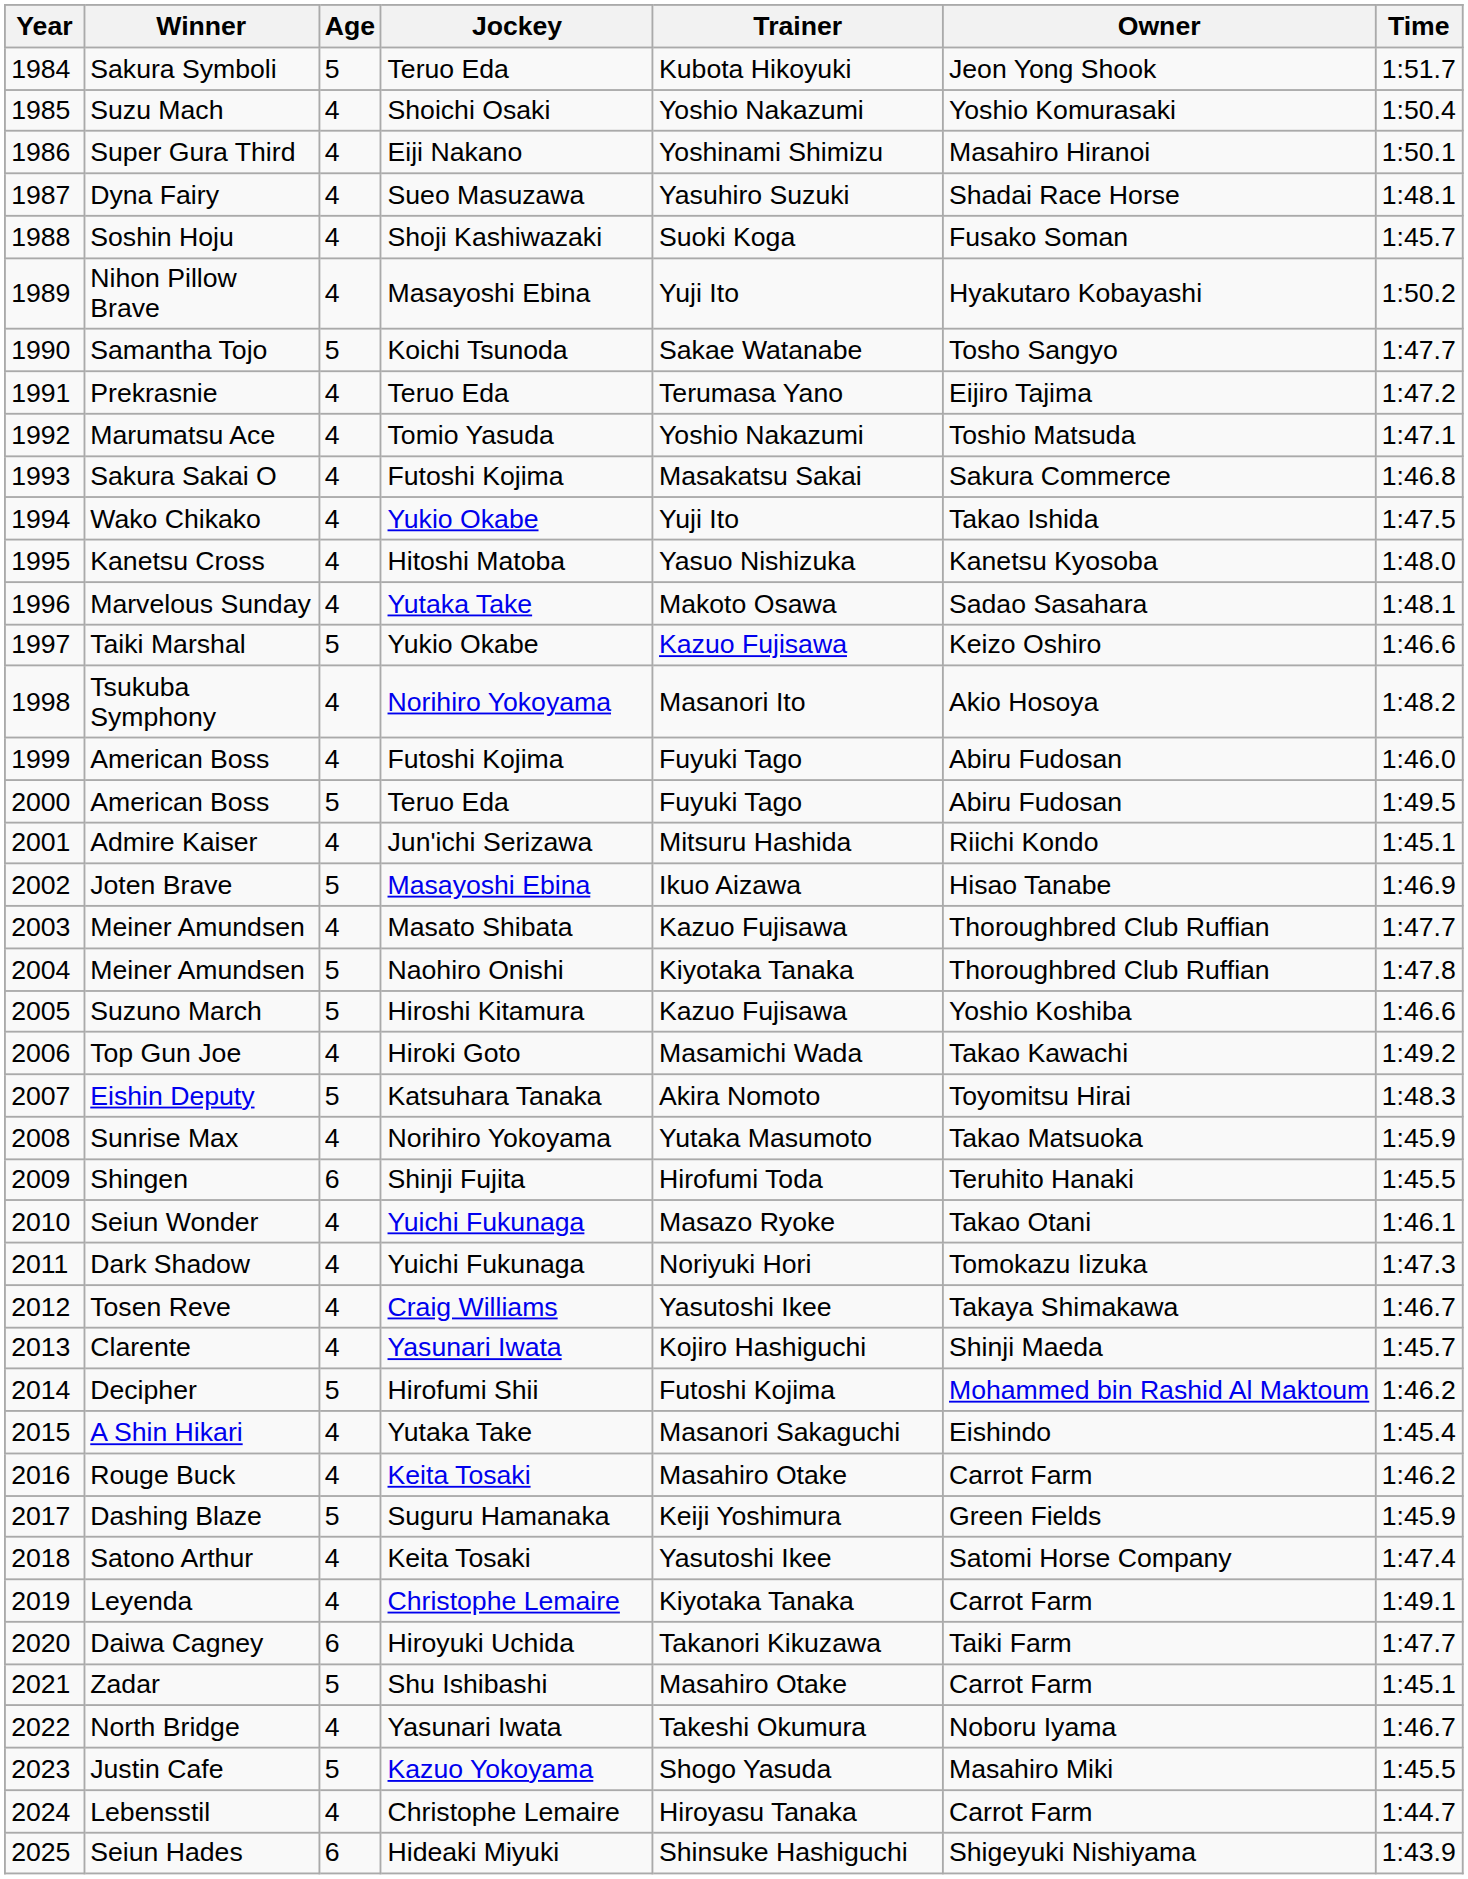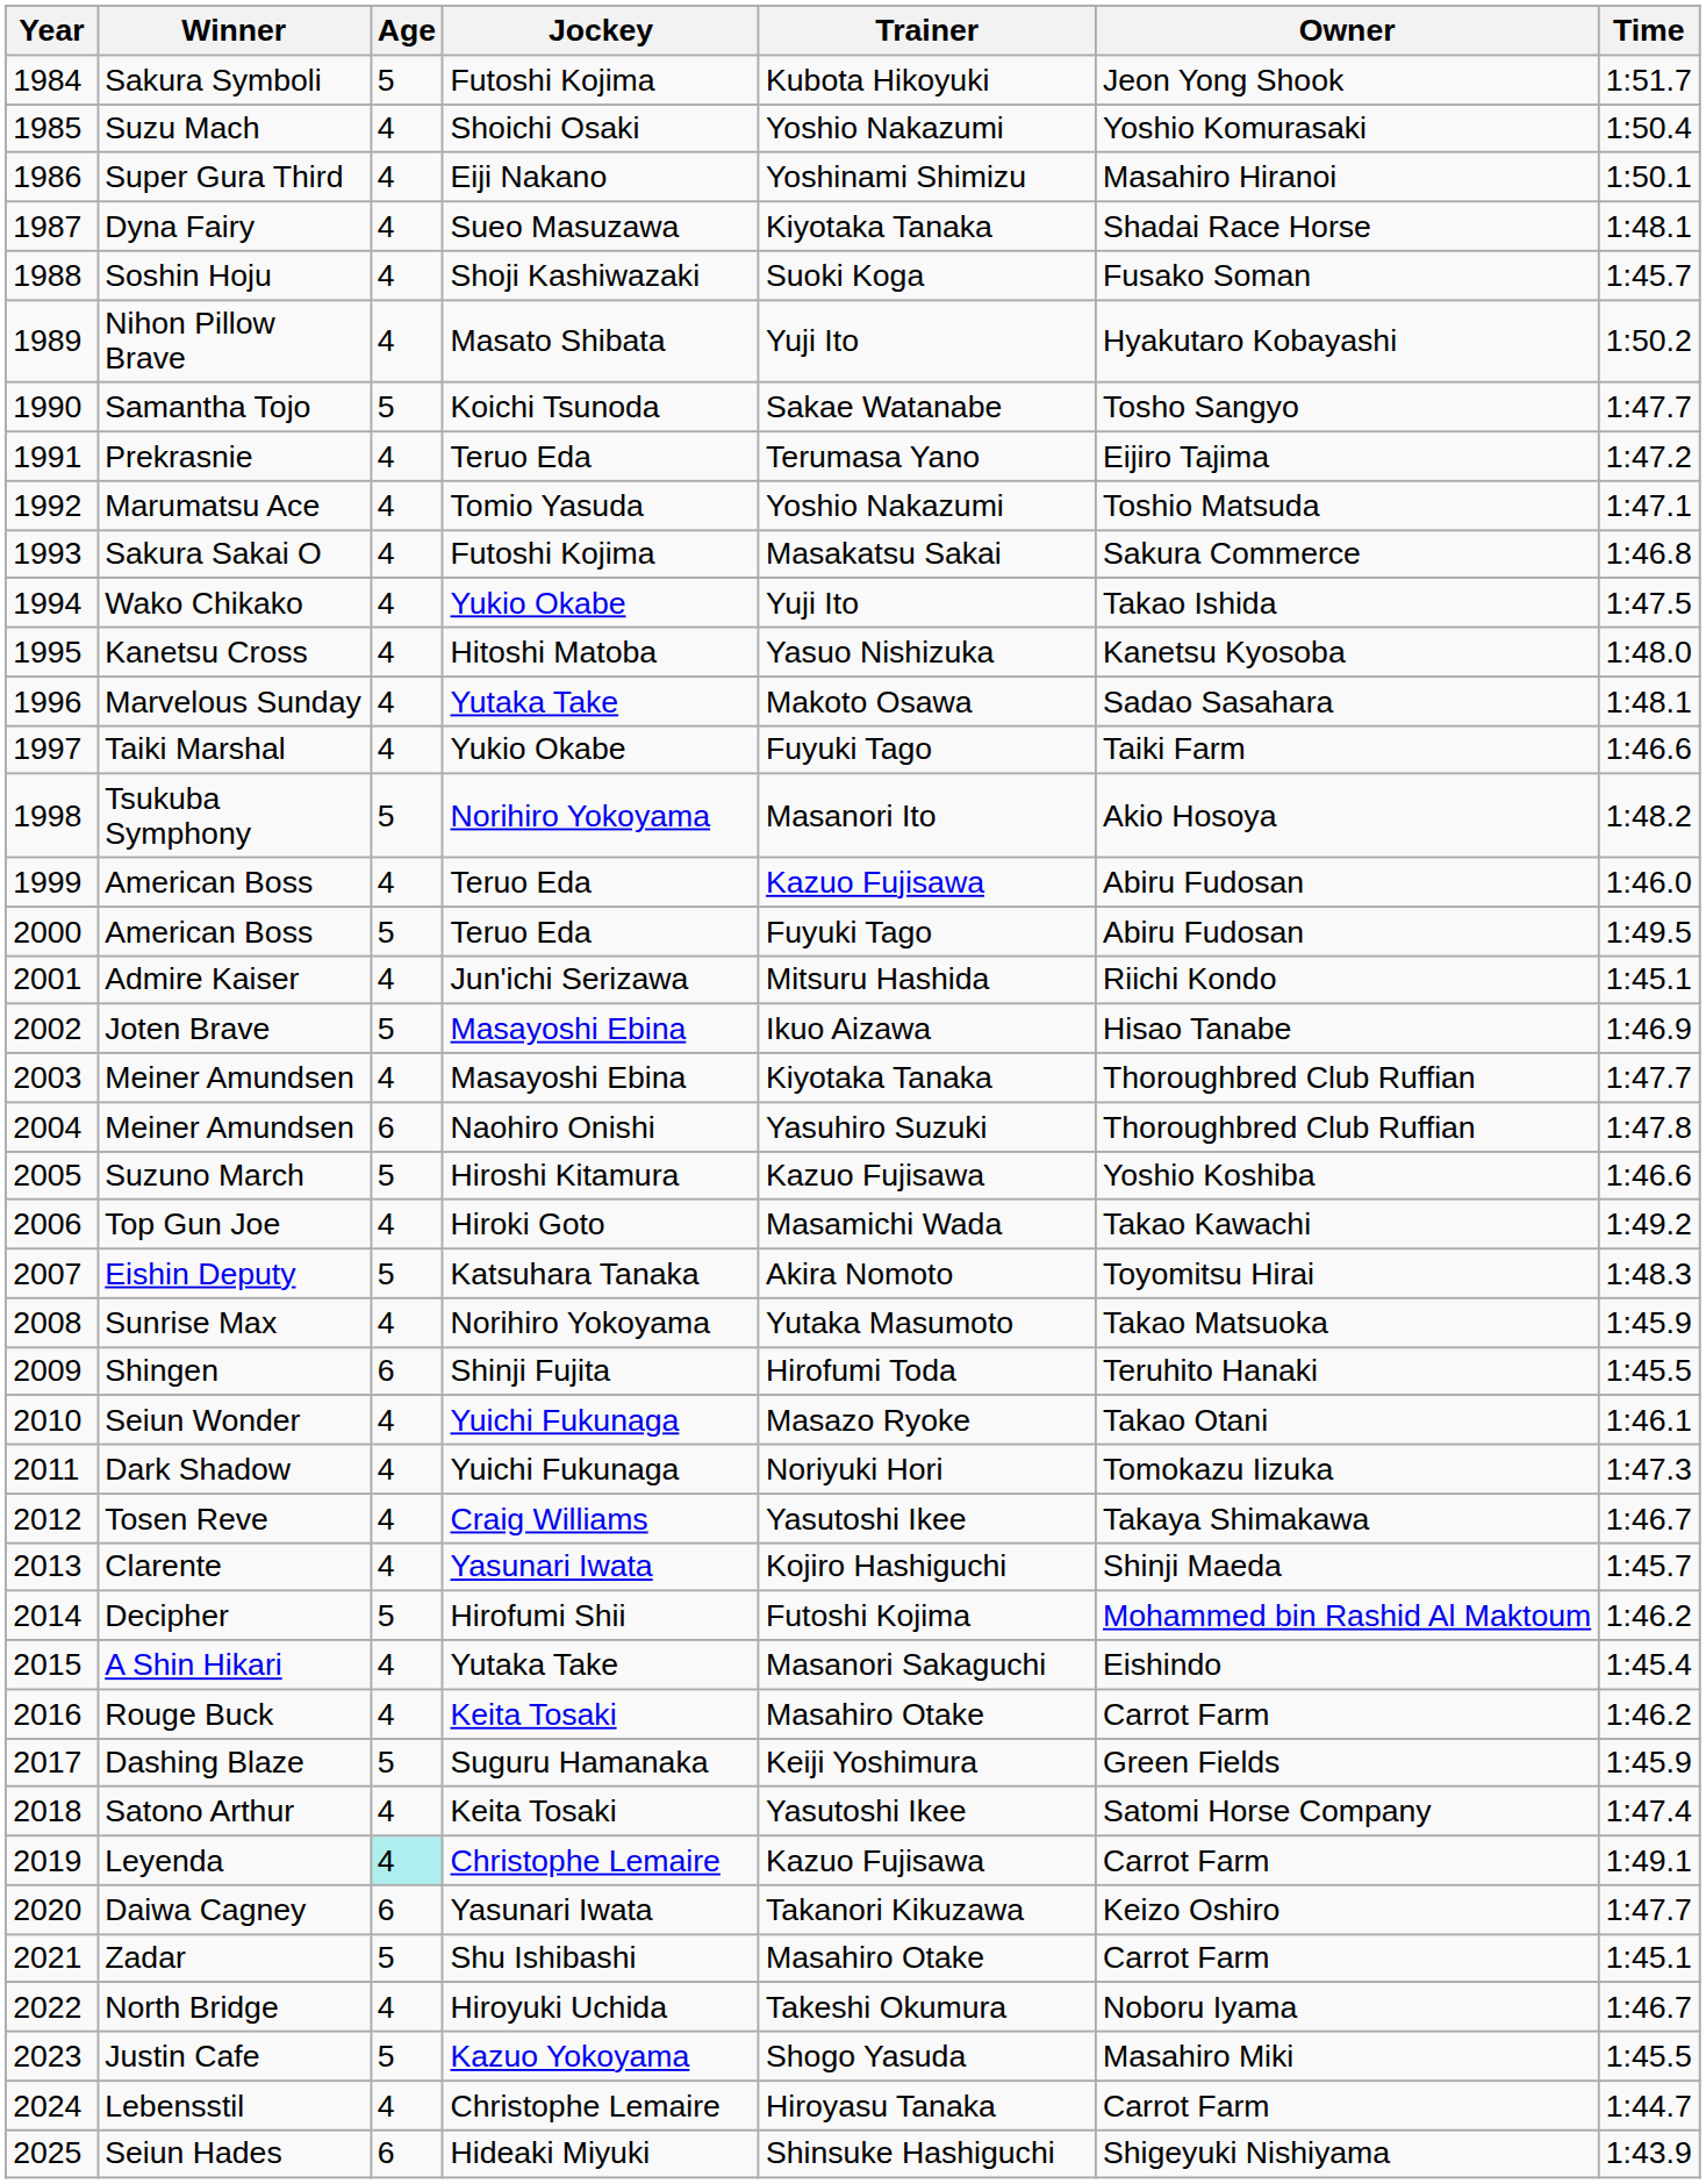Sakura Symboli | Jockey: Teruo Eda -> Futoshi Kojima
Dyna Fairy | Trainer: Yasuhiro Suzuki -> Kiyotaka Tanaka
Nihon Pillow Brave | Jockey: Masayoshi Ebina -> Masato Shibata
Taiki Marshal | Age: 5 -> 4
Taiki Marshal | Trainer: Kazuo Fujisawa -> Fuyuki Tago
Taiki Marshal | Owner: Keizo Oshiro -> Taiki Farm
Tsukuba Symphony | Age: 4 -> 5
1999 / American Boss | Jockey: Futoshi Kojima -> Teruo Eda
1999 / American Boss | Trainer: Fuyuki Tago -> Kazuo Fujisawa
2003 / Meiner Amundsen | Jockey: Masato Shibata -> Masayoshi Ebina
2003 / Meiner Amundsen | Trainer: Kazuo Fujisawa -> Kiyotaka Tanaka
2004 / Meiner Amundsen | Age: 5 -> 6
2004 / Meiner Amundsen | Trainer: Kiyotaka Tanaka -> Yasuhiro Suzuki
Leyenda | Age: no background -> paleturquoise background
Leyenda | Trainer: Kiyotaka Tanaka -> Kazuo Fujisawa
Daiwa Cagney | Jockey: Hiroyuki Uchida -> Yasunari Iwata
Daiwa Cagney | Owner: Taiki Farm -> Keizo Oshiro
North Bridge | Jockey: Yasunari Iwata -> Hiroyuki Uchida
